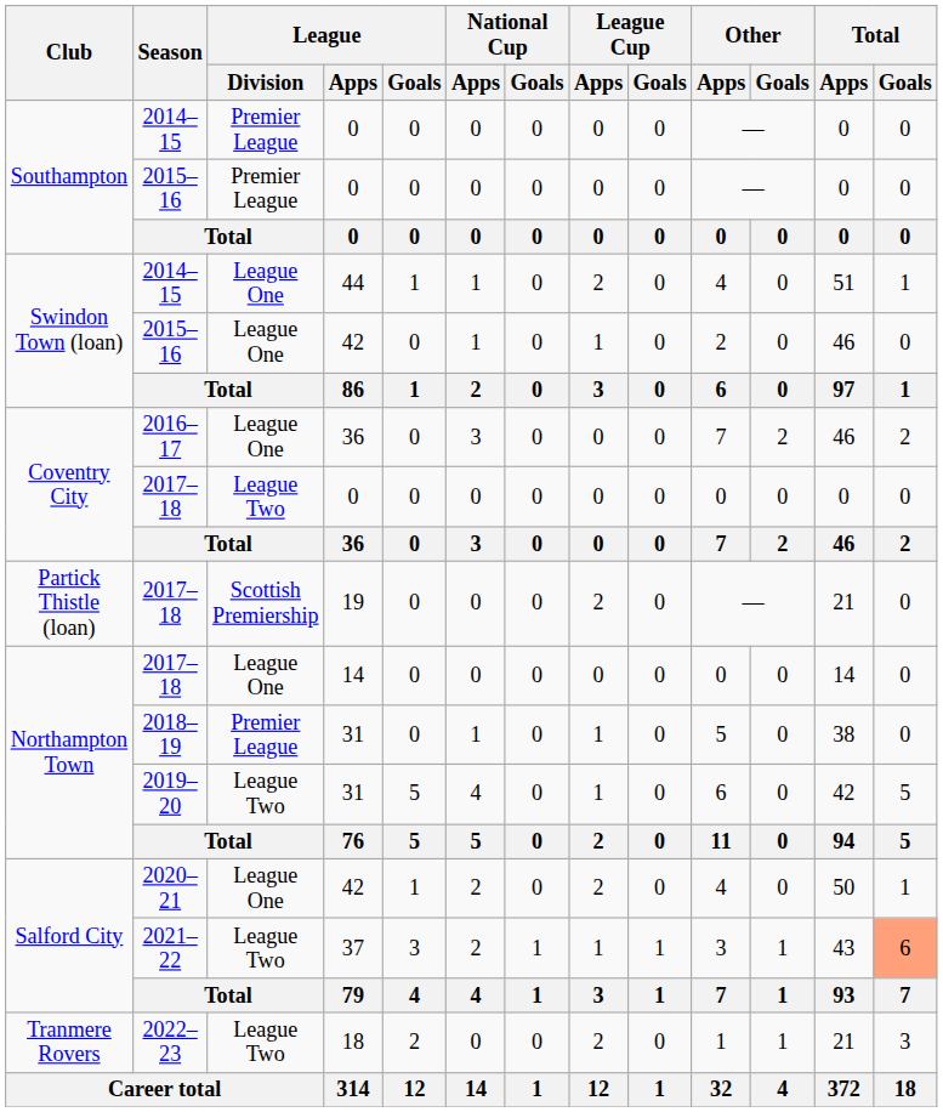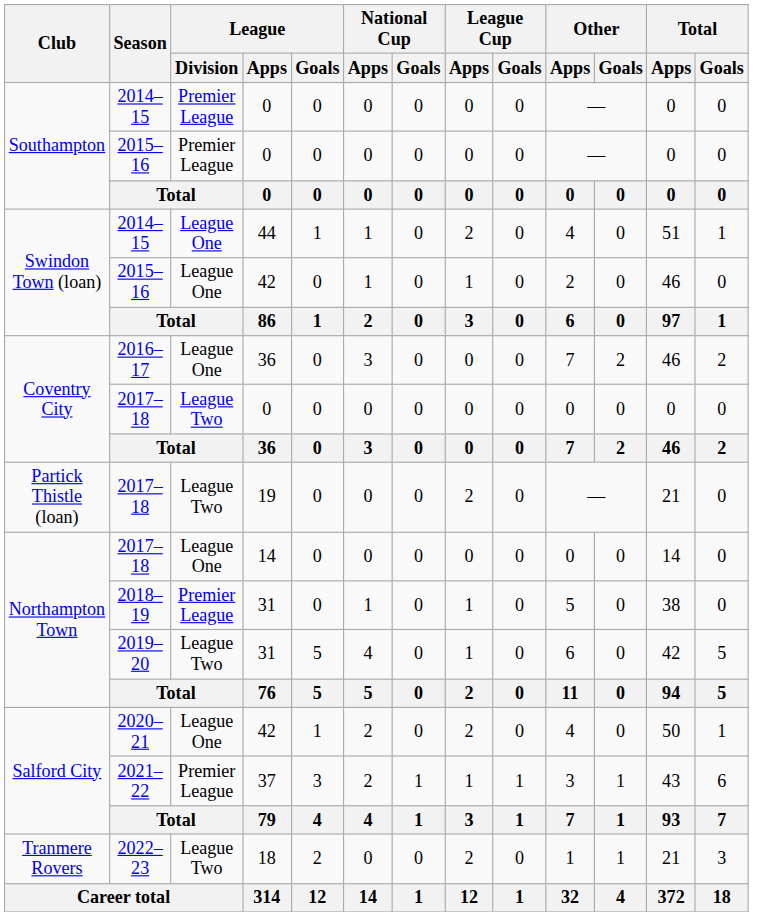2017–18 / 19 | League / Division: Scottish Premiership -> League Two
2021–22 | League / Division: League Two -> Premier League
2021–22 | Total / Goals: lightsalmon background -> no background
